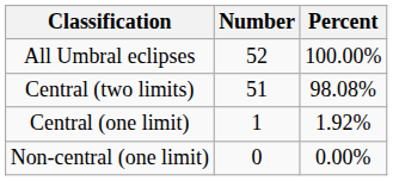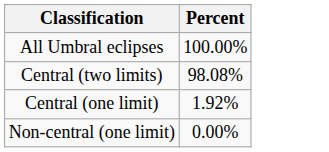- column: Number | 52 | 51 | 1 | 0
